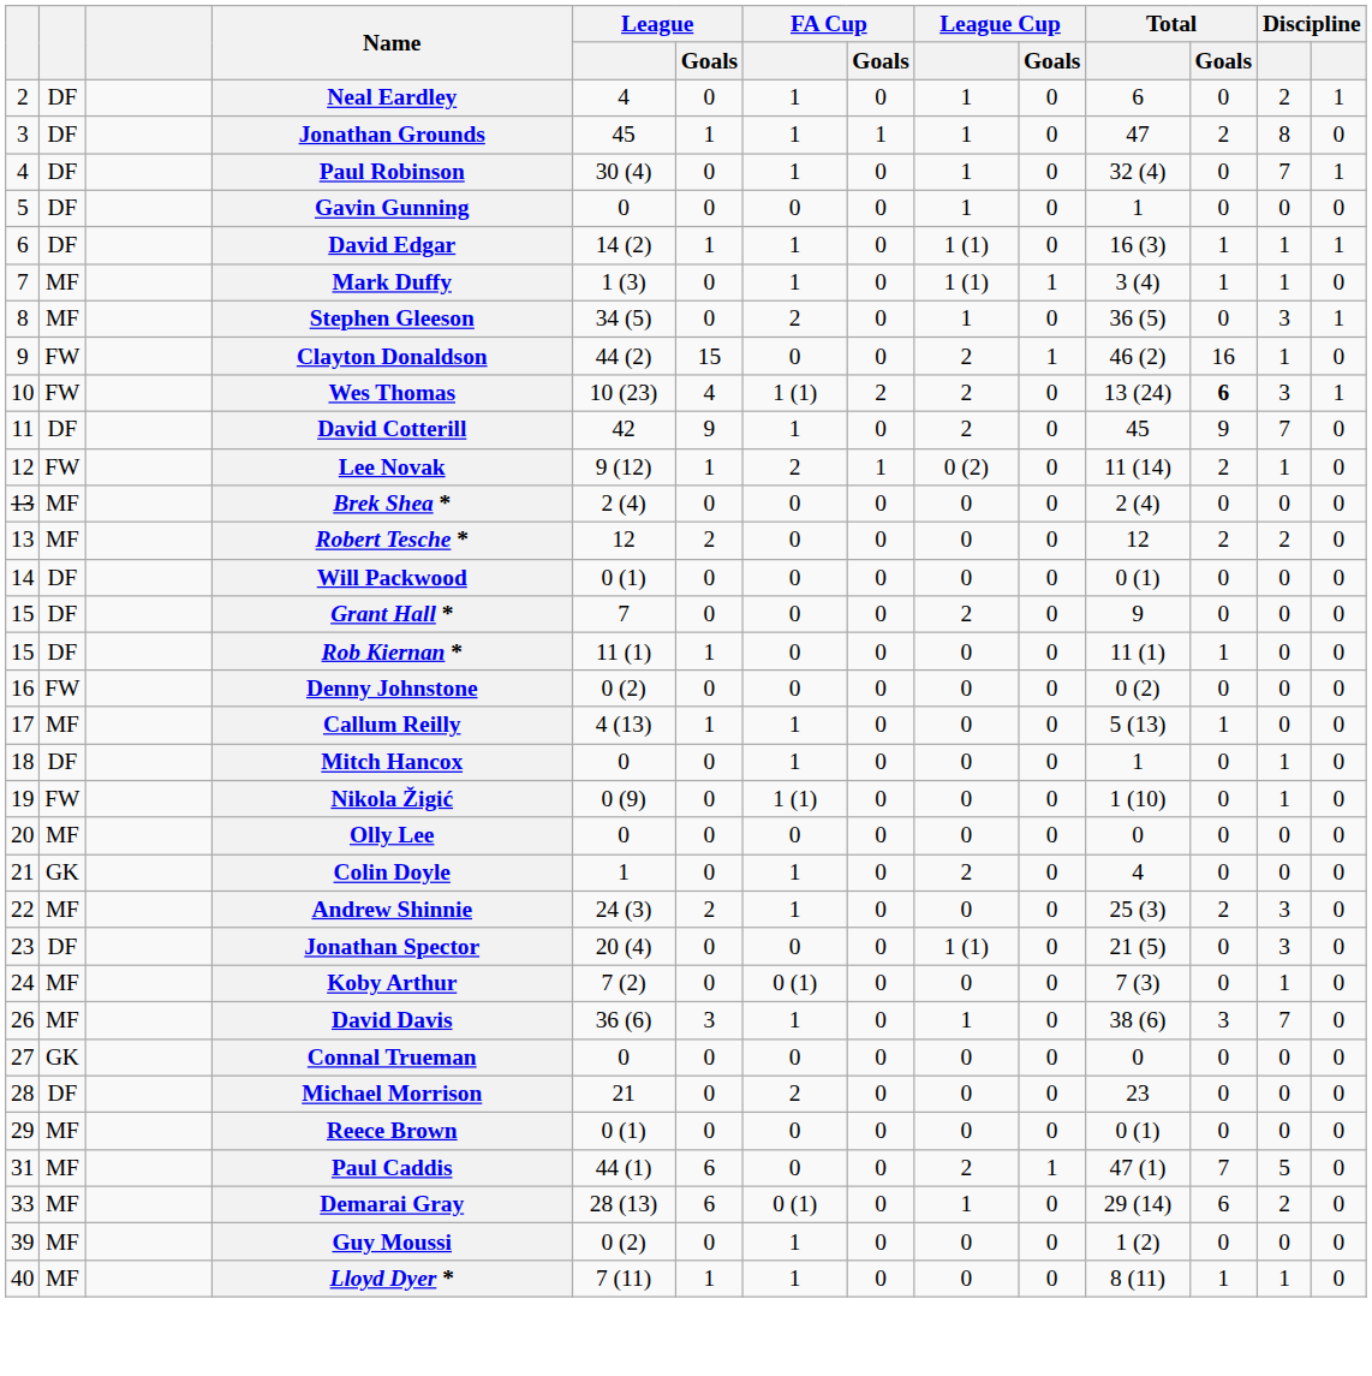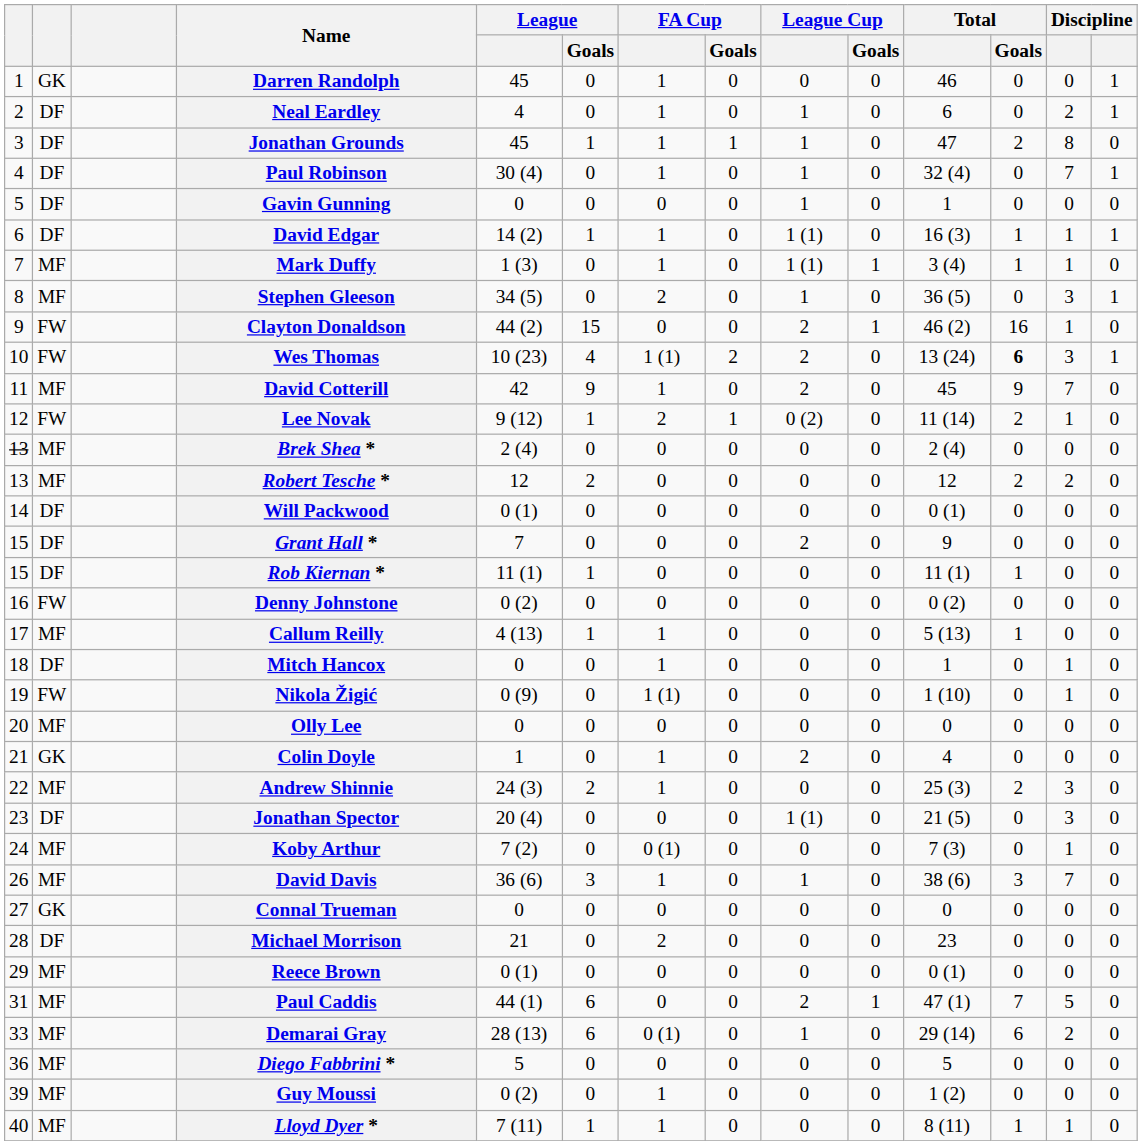+ row: 1 | GK | Darren Randolph | 45 | 0 | 1 | 0 | 0 | 0 | 46 | 0 | 0 | 1
David Cotterill | column 2: DF -> MF
+ row: 36 | MF | Diego Fabbrini * | 5 | 0 | 0 | 0 | 0 | 0 | 5 | 0 | 0 | 0
